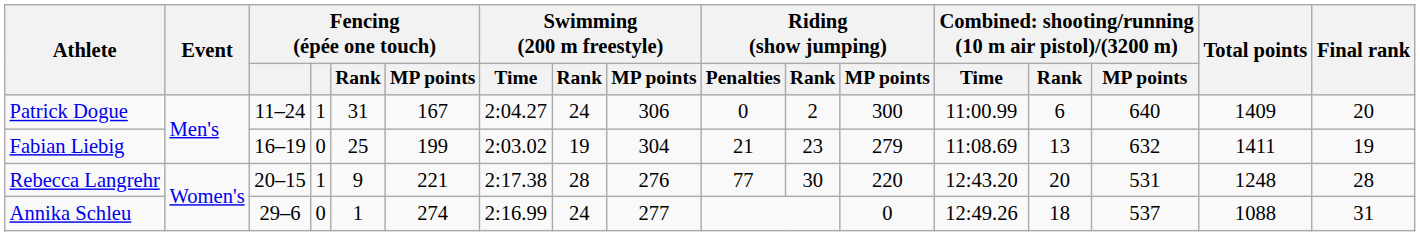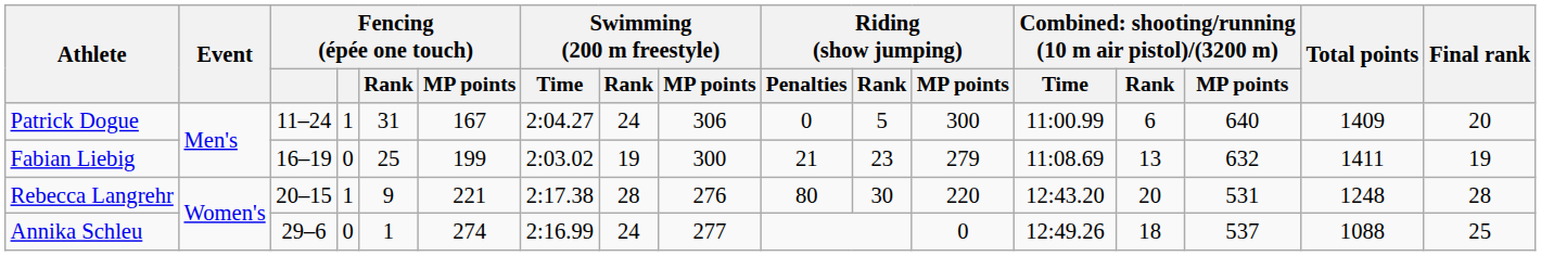Patrick Dogue | Riding (show jumping) / Rank: 2 -> 5
Fabian Liebig | Swimming (200 m freestyle) / MP points: 304 -> 300
Rebecca Langrehr | Riding (show jumping) / Penalties: 77 -> 80
Annika Schleu | Final rank: 31 -> 25
